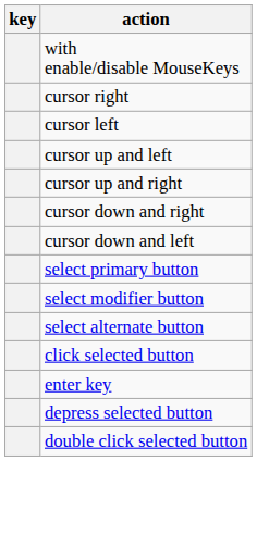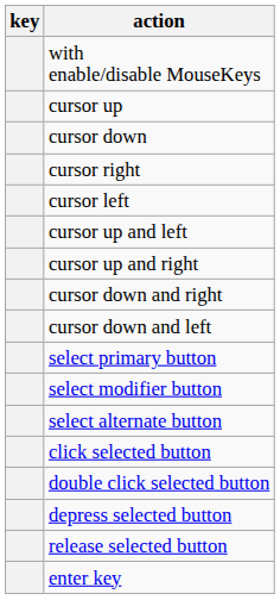+ row: cursor up
+ row: cursor down
rows swapped: double click selected button <-> enter key
+ row: release selected button
